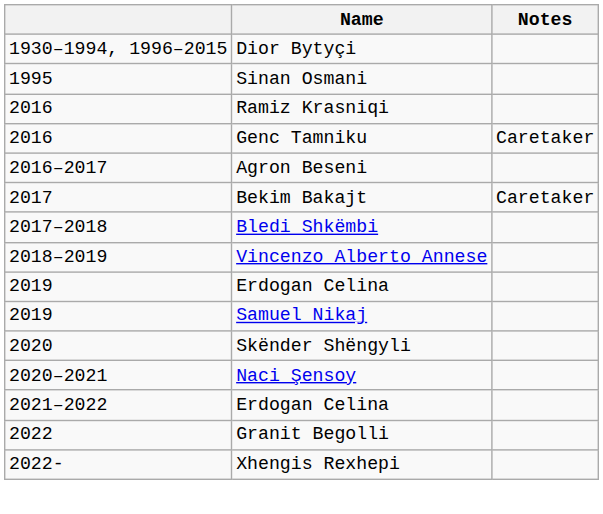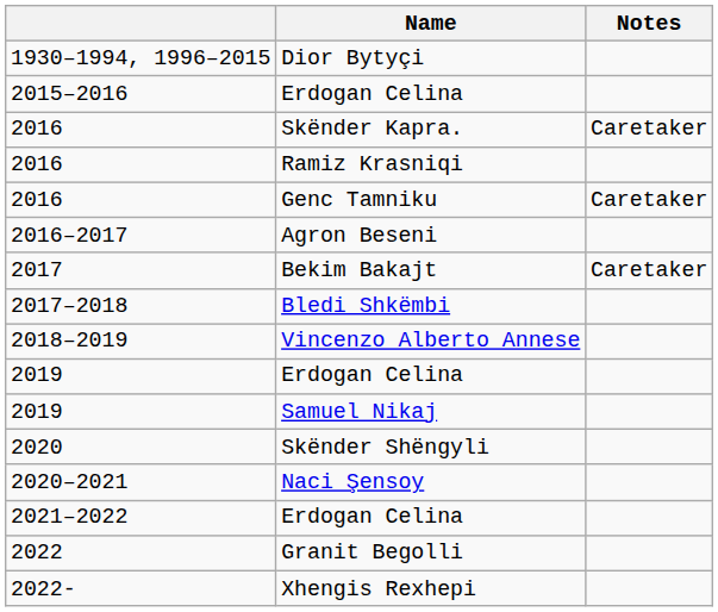- row: 1995 | Sinan Osmani
+ row: 2015–2016 | Erdogan Celina
+ row: 2016 | Skënder Kapra. | Caretaker
